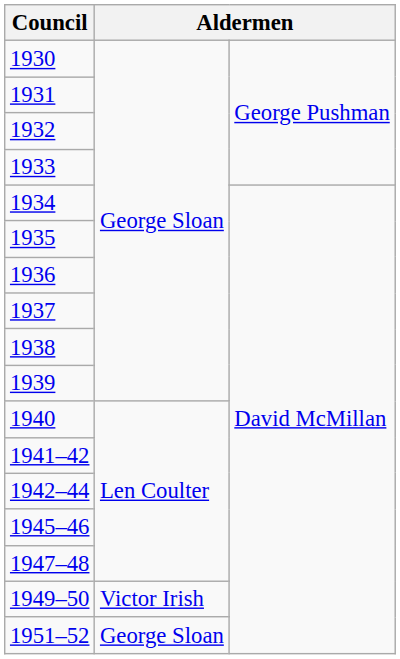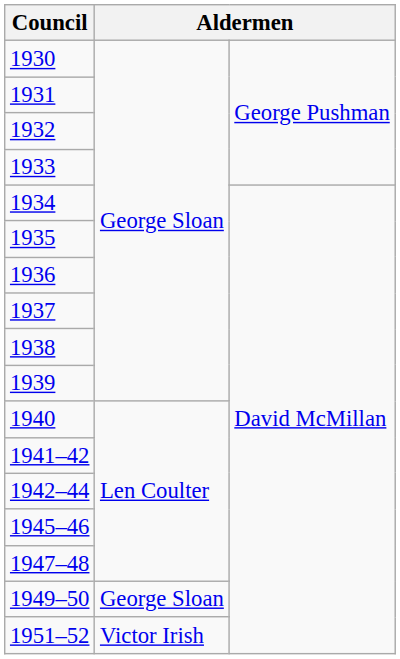1949–50 | column 2: Victor Irish -> George Sloan
1951–52 | column 2: George Sloan -> Victor Irish
